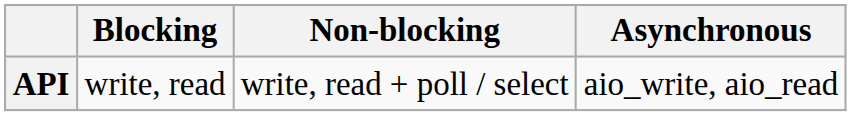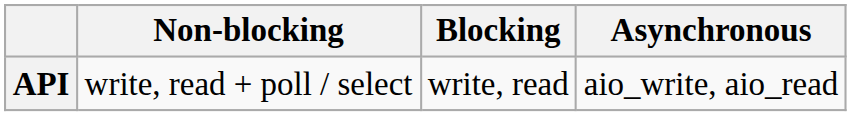columns swapped: Blocking <-> Non-blocking
